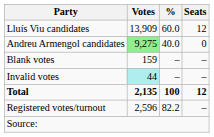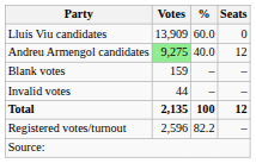Lluís Viu candidates | Seats: 12 -> 0
Andreu Armengol candidates | Seats: 0 -> 12
Invalid votes | Votes: paleturquoise background -> no background
